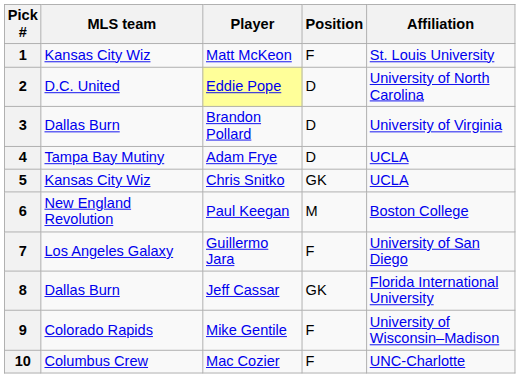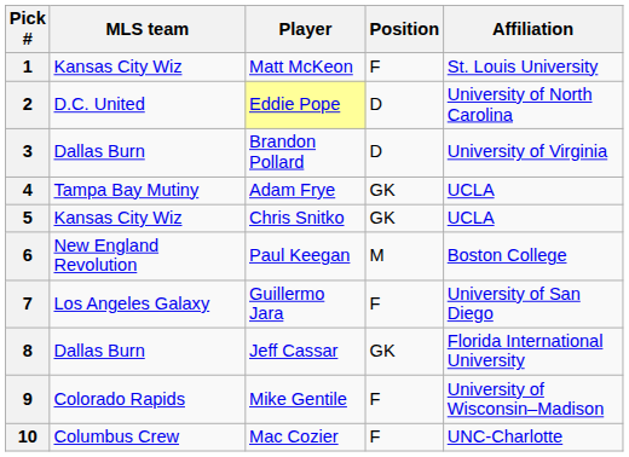4 | Position: D -> GK
